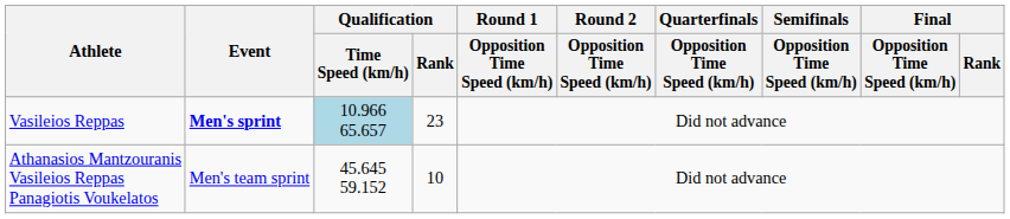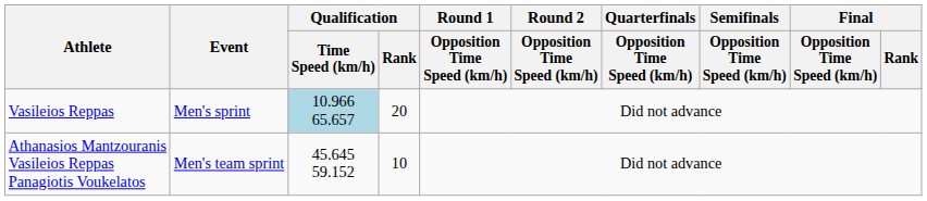Vasileios Reppas | Event: bold -> normal
Vasileios Reppas | Qualification / Rank: 23 -> 20
